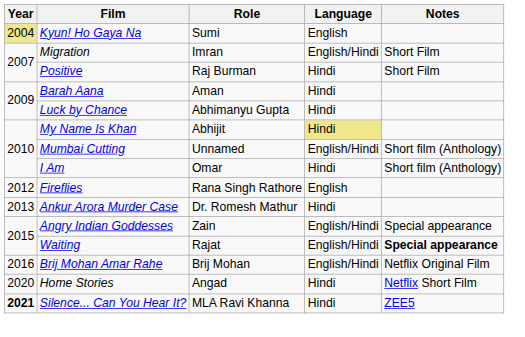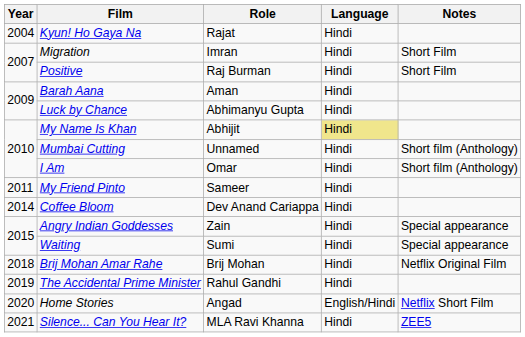Kyun! Ho Gaya Na | Year: khaki background -> no background
Kyun! Ho Gaya Na | Role: Sumi -> Rajat
Kyun! Ho Gaya Na | Language: English -> Hindi
Migration | Language: English/Hindi -> Hindi
Mumbai Cutting | Language: English/Hindi -> Hindi
+ row: 2011 | My Friend Pinto | Sameer | Hindi
- row: 2012 | Fireflies | Rana Singh Rathore | English
- row: 2013 | Ankur Arora Murder Case | Dr. Romesh Mathur | Hindi
+ row: 2014 | Coffee Bloom | Dev Anand Cariappa | Hindi
Angry Indian Goddesses | Language: English/Hindi -> Hindi
Waiting | Role: Rajat -> Sumi
Waiting | Language: English/Hindi -> Hindi
Waiting | Notes: bold -> normal
Brij Mohan Amar Rahe | Year: 2016 -> 2018
Brij Mohan Amar Rahe | Language: English/Hindi -> Hindi
+ row: 2019 | The Accidental Prime Minister | Rahul Gandhi | Hindi
Home Stories | Language: Hindi -> English/Hindi
Silence... Can You Hear It? | Year: bold -> normal
